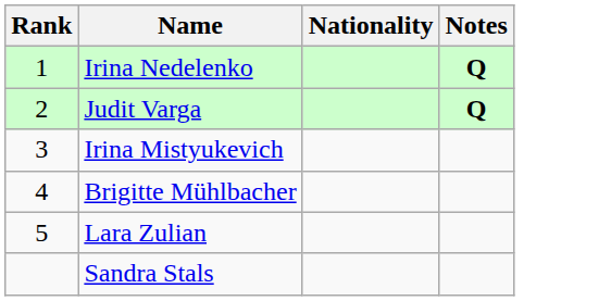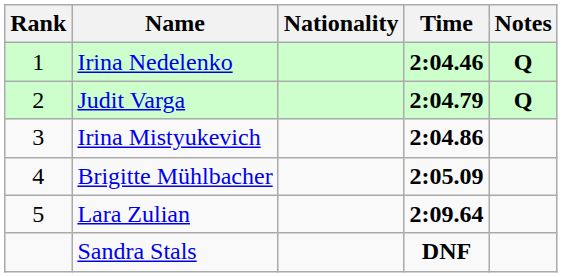+ column: Time | 2:04.46 | 2:04.79 | 2:04.86 | 2:05.09 | 2:09.64 | DNF
